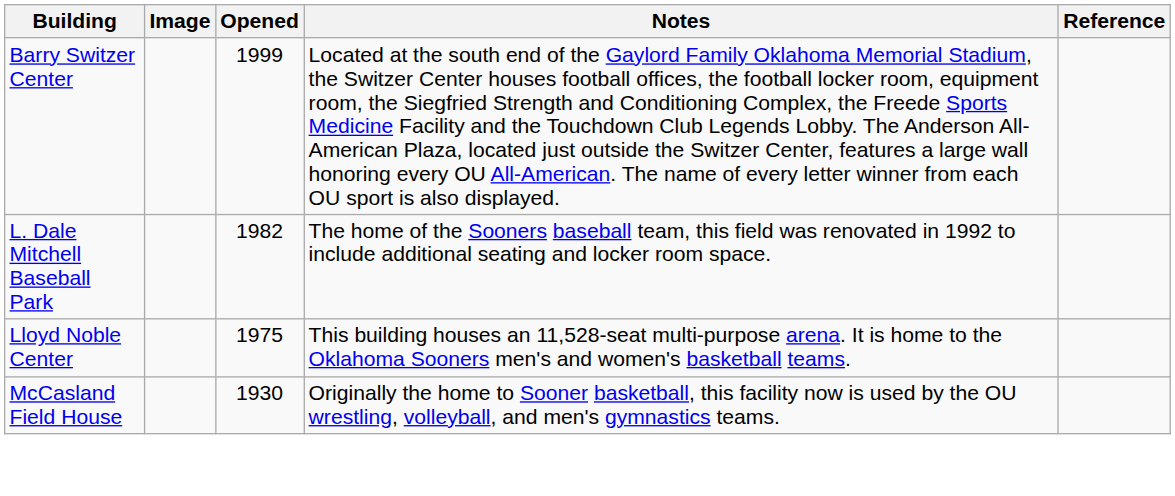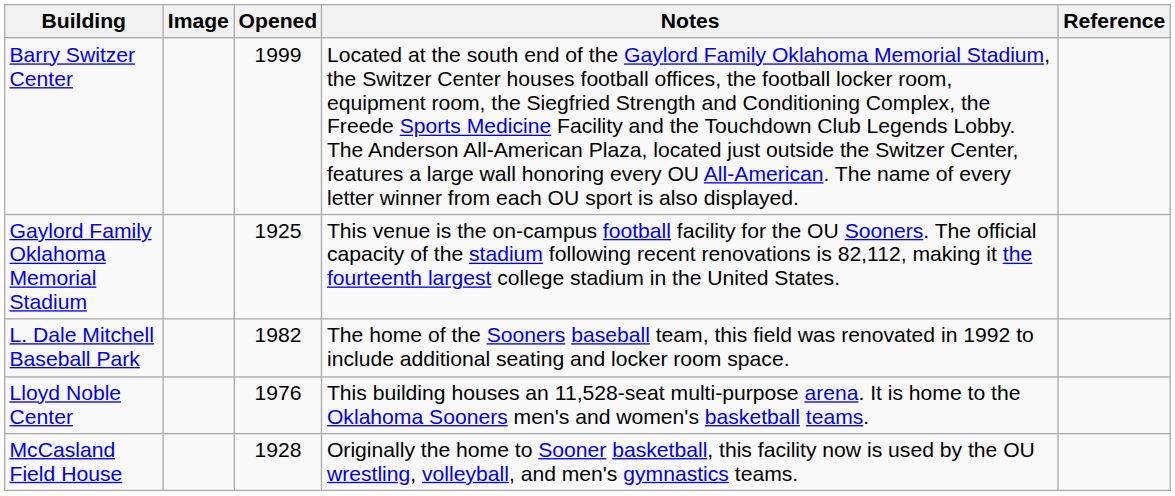+ row: Gaylord Family Oklahoma Memorial Stadium | 1925 | This venue is the on-campus football facility for the OU Sooners. The official capacity of the stadium following recent renovations is 82,112, making it the fourteenth largest college stadium in the United States.
Lloyd Noble Center | Opened: 1975 -> 1976
McCasland Field House | Opened: 1930 -> 1928
